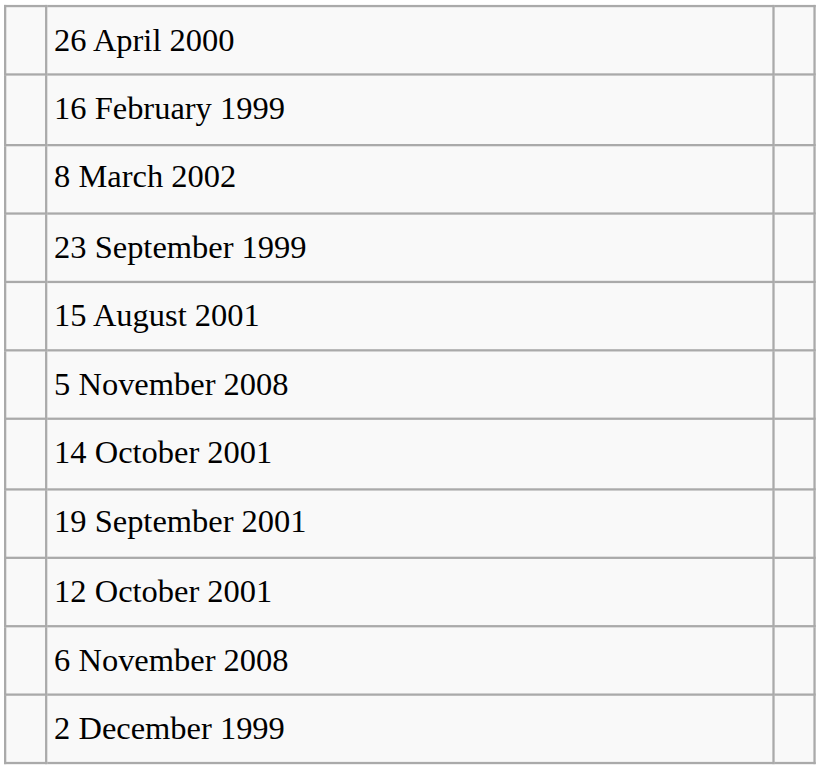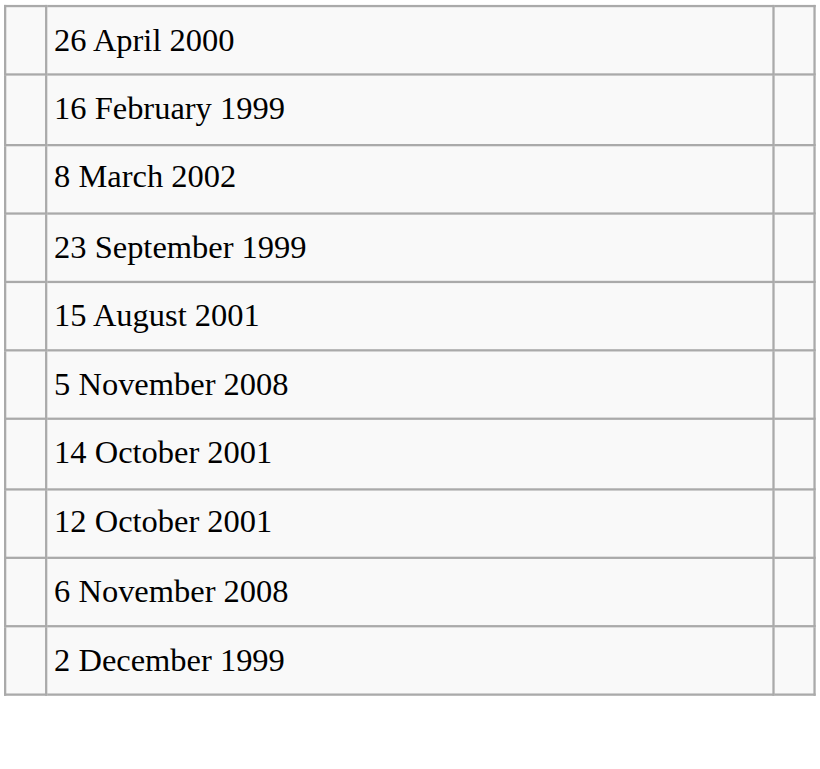- row: 19 September 2001
